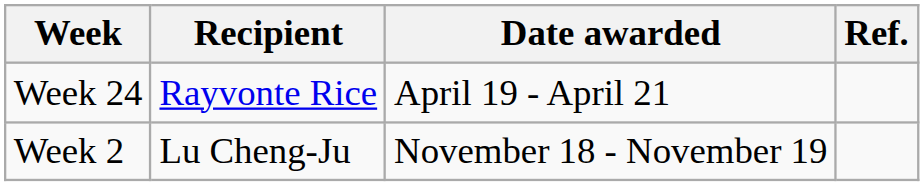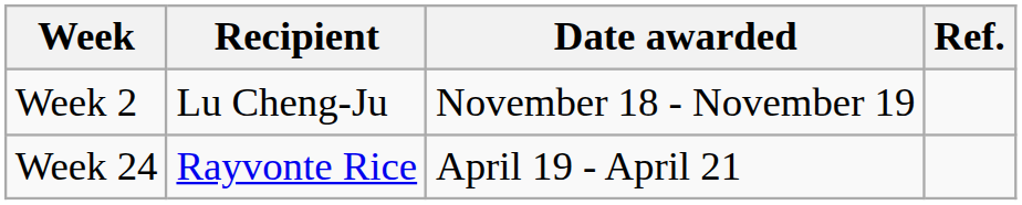rows swapped: Week 2 <-> Week 24
